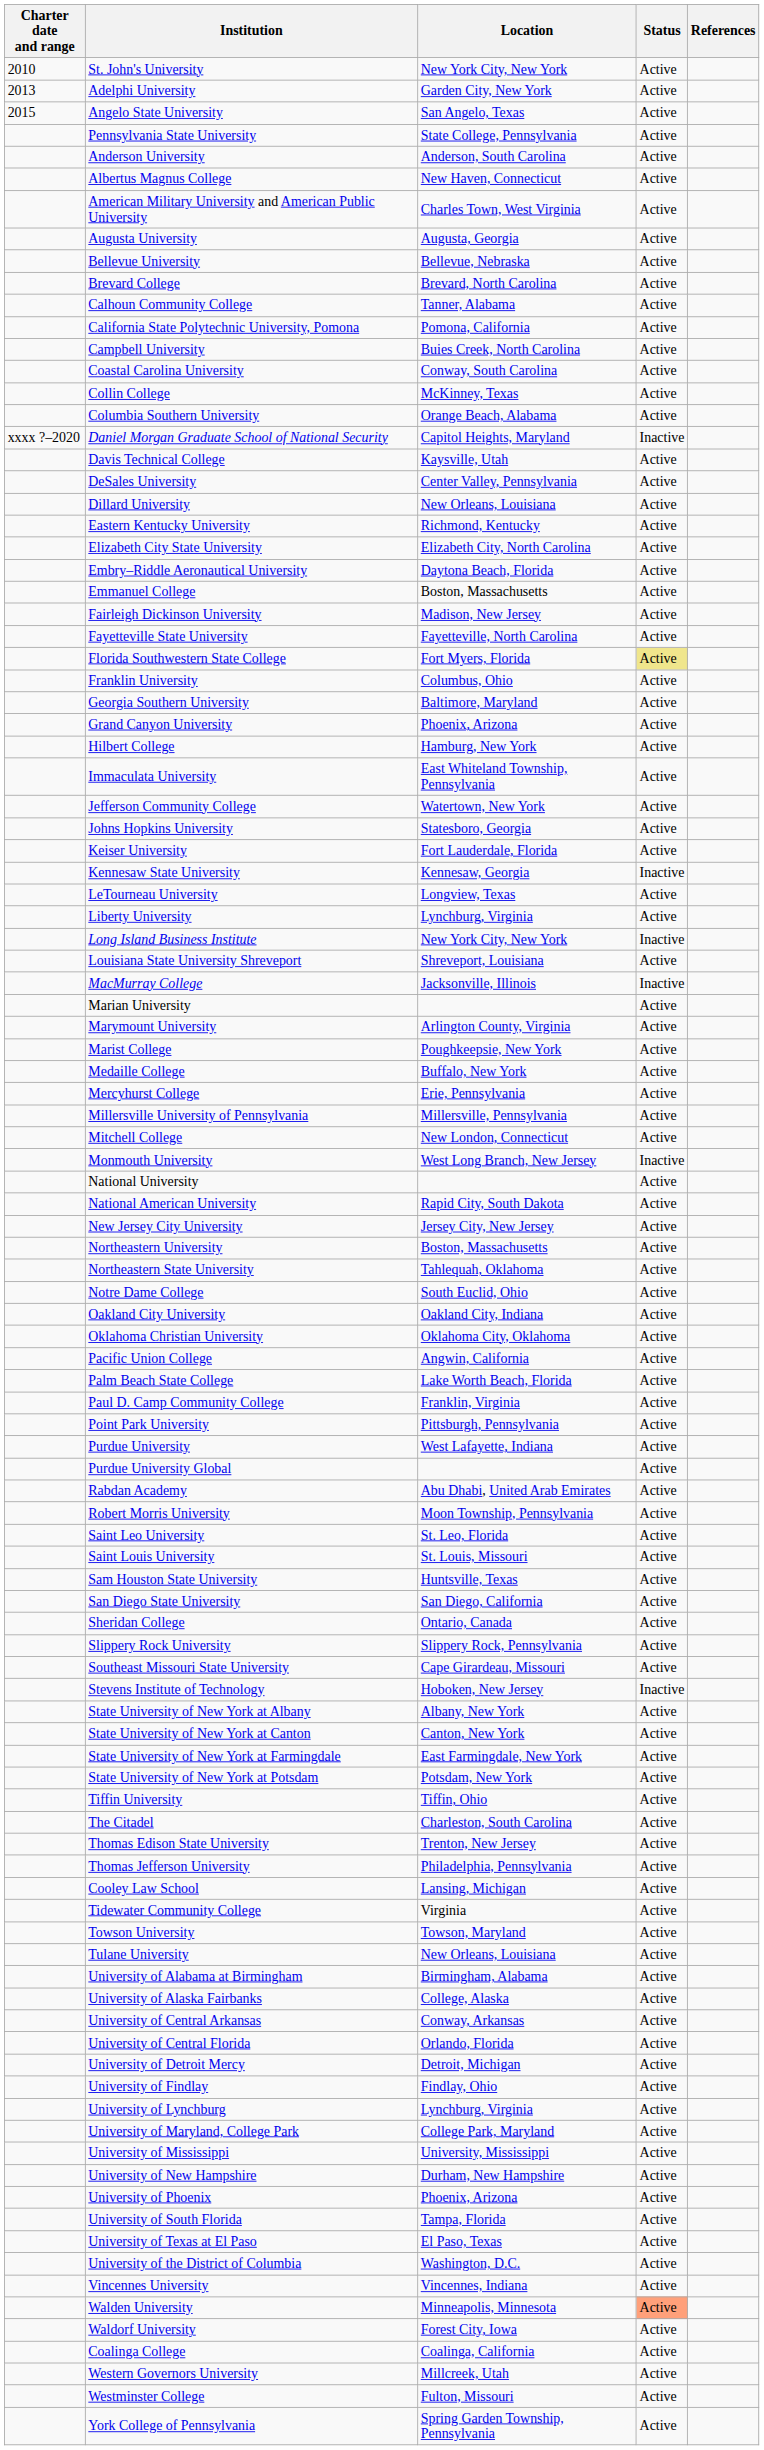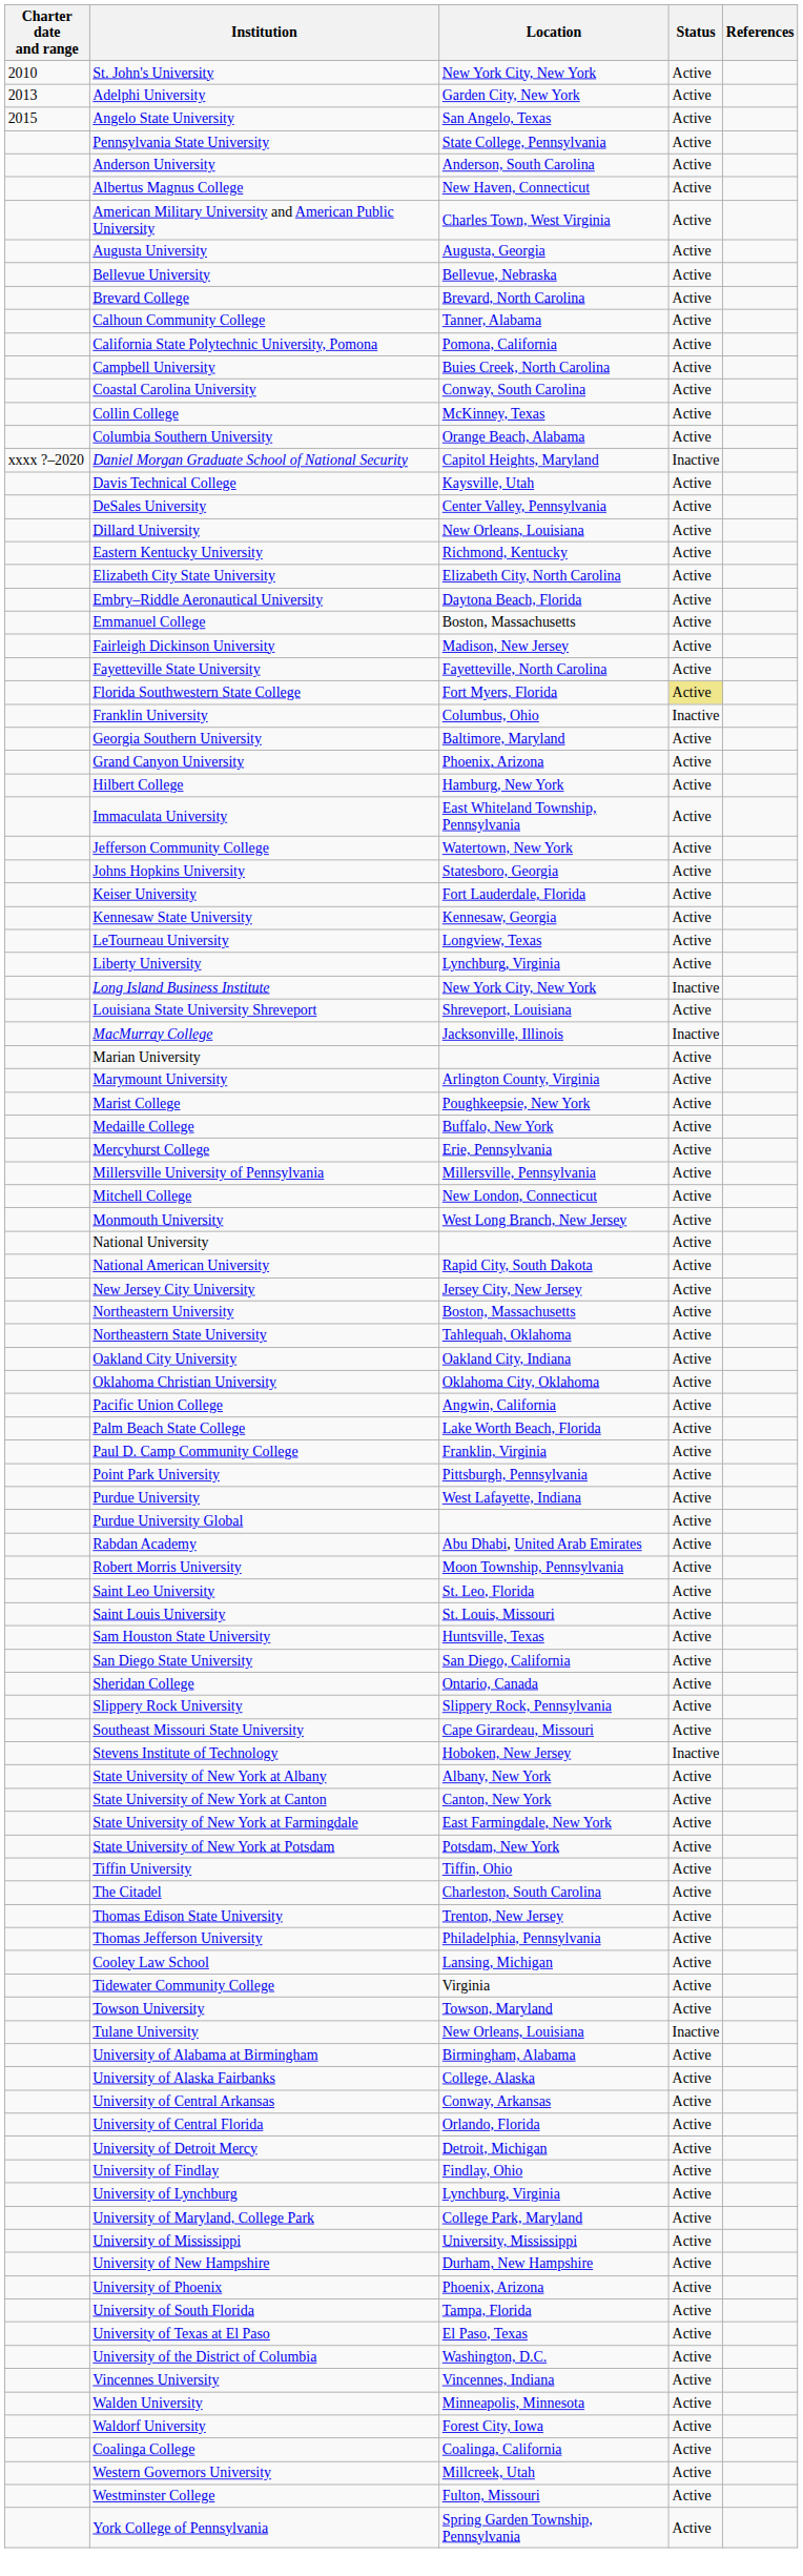Franklin University | Status: Active -> Inactive
Kennesaw State University | Status: Inactive -> Active
Monmouth University | Status: Inactive -> Active
- row: Notre Dame College | South Euclid, Ohio | Active
Tulane University | Status: Active -> Inactive
Walden University | Status: lightsalmon background -> no background
